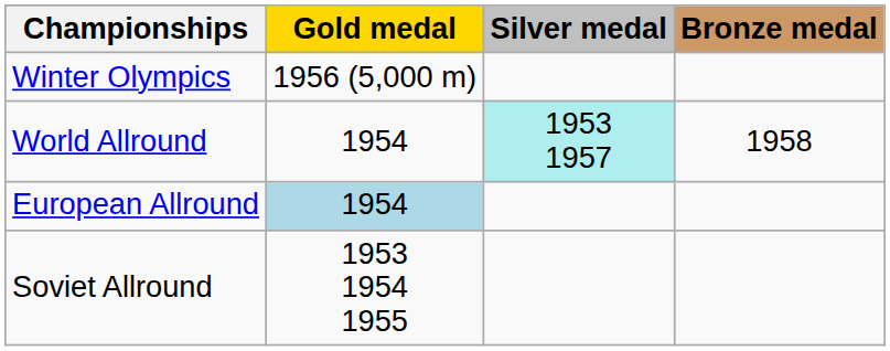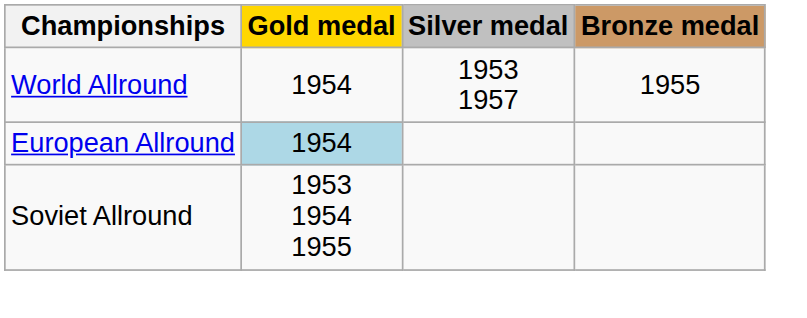- row: Winter Olympics | 1956 (5,000 m)
World Allround | Silver medal: paleturquoise background -> no background
World Allround | Bronze medal: 1958 -> 1955
